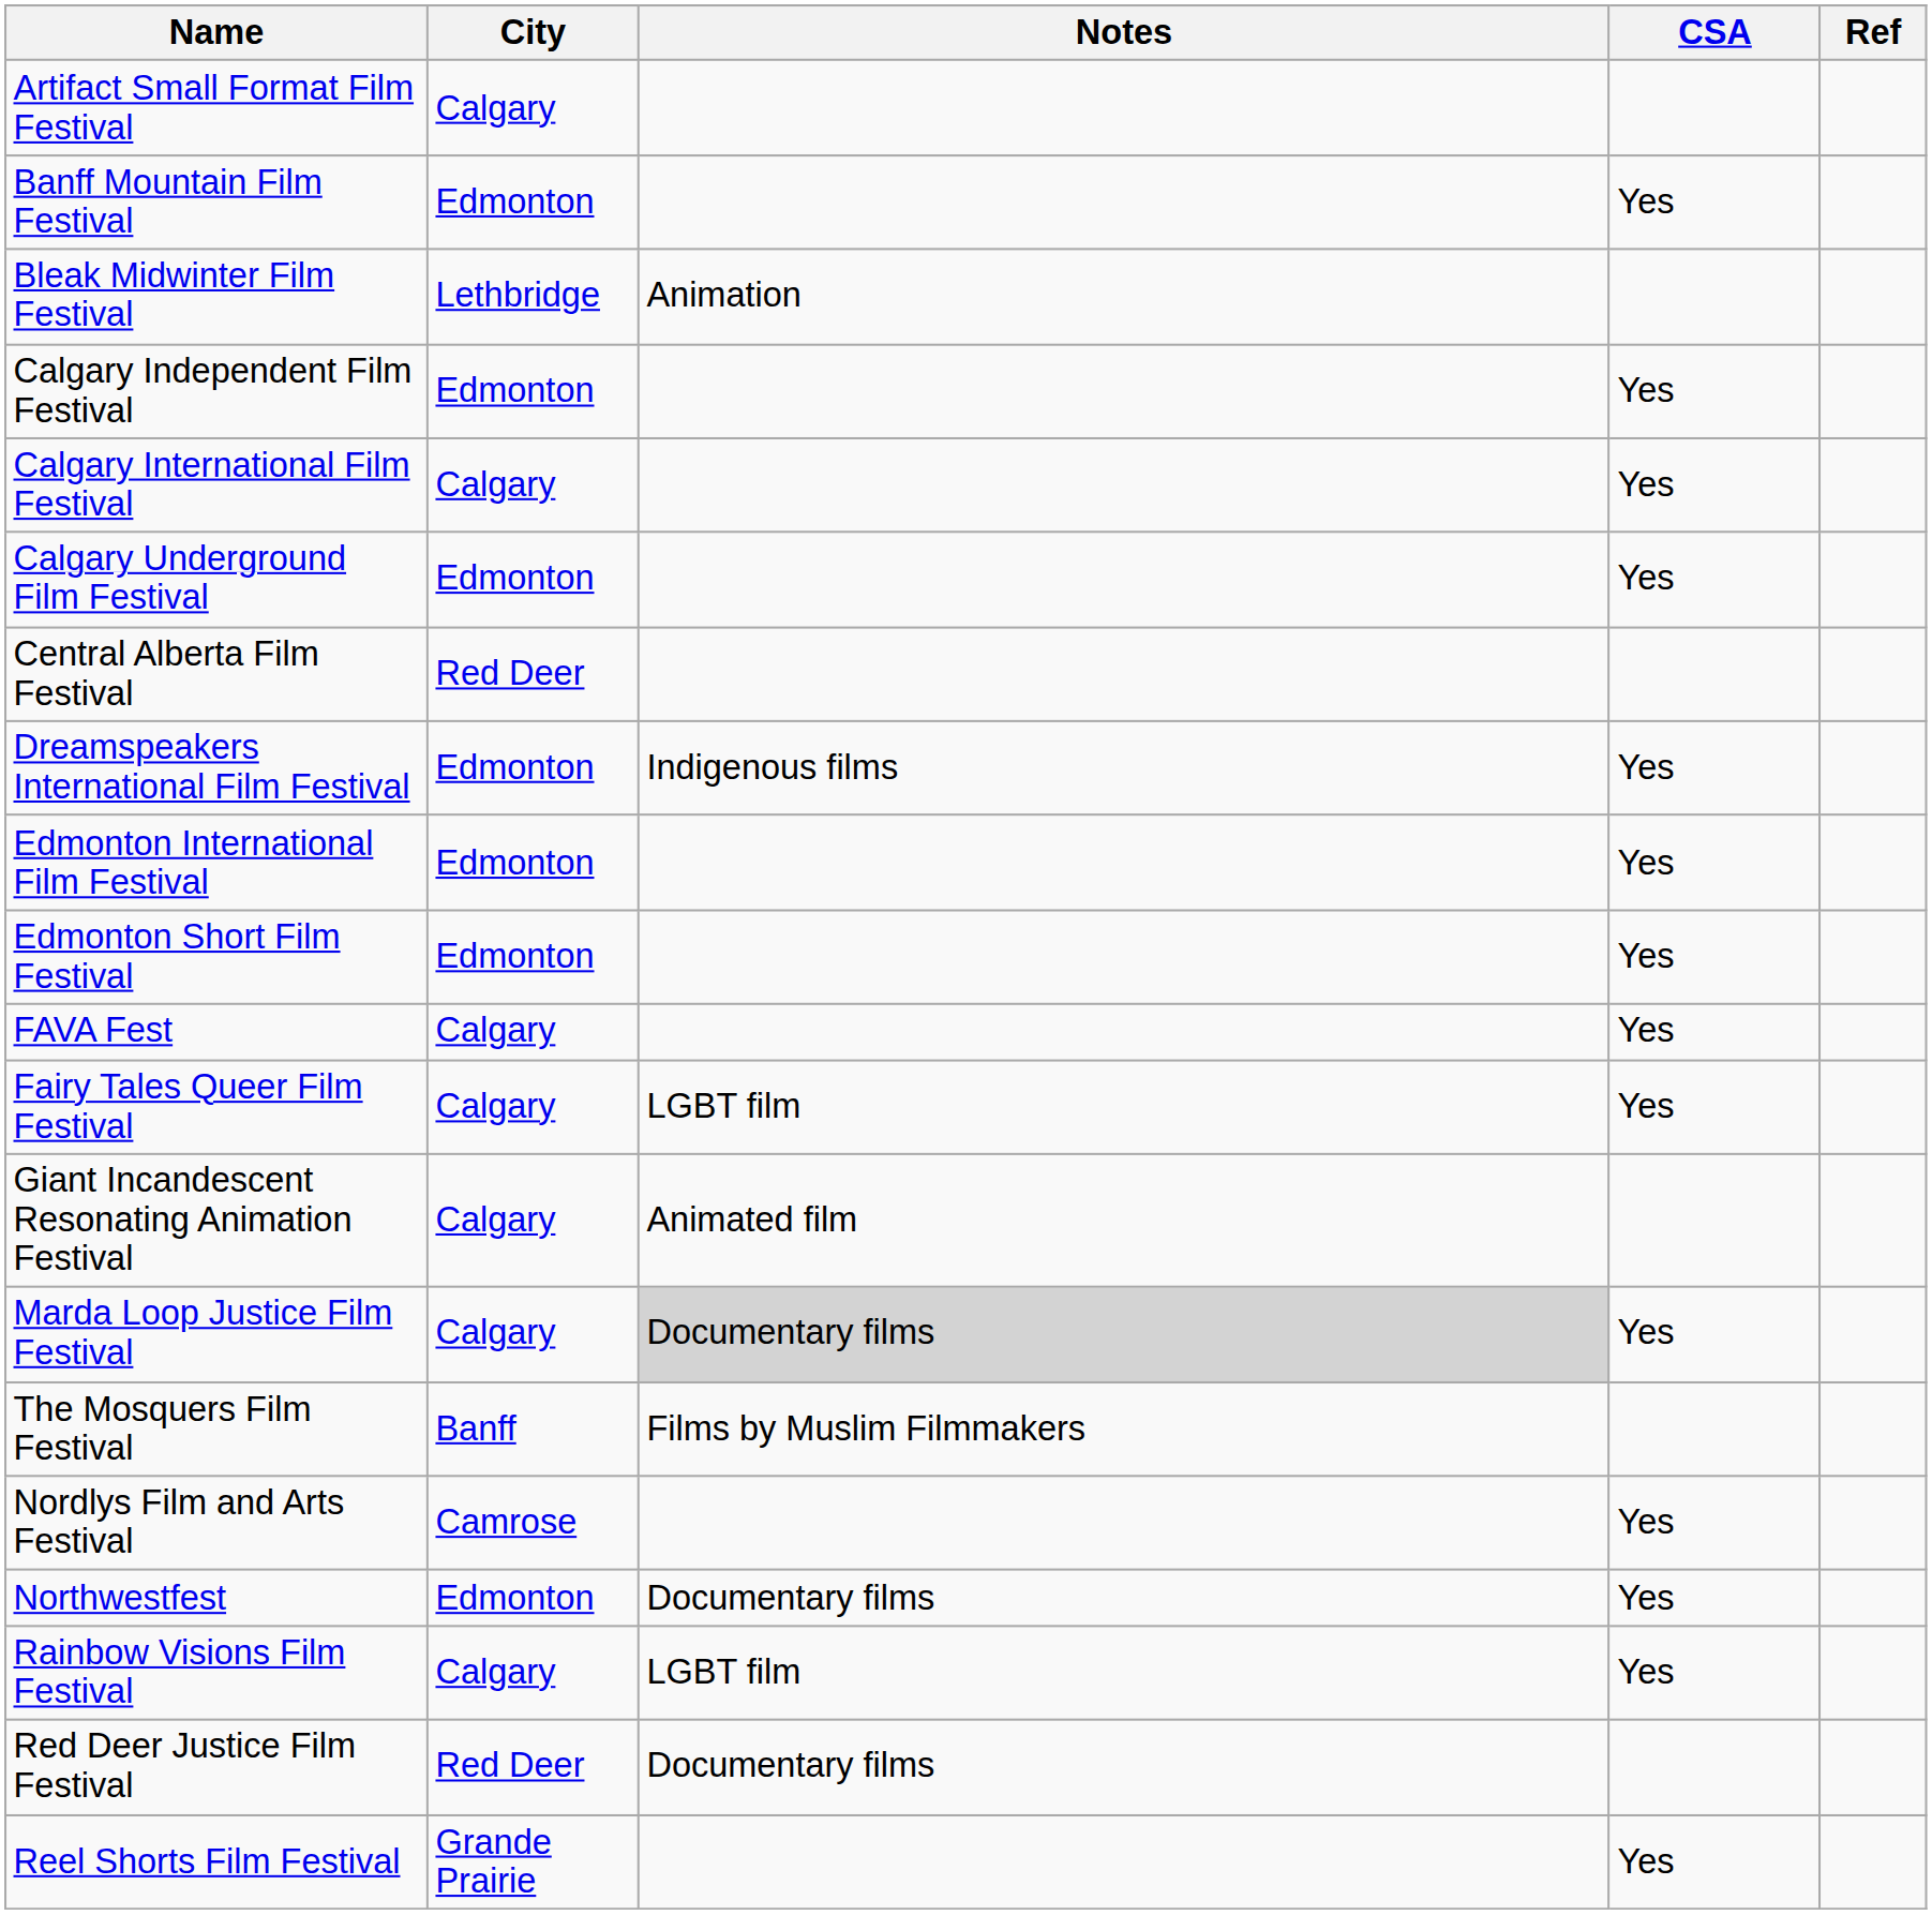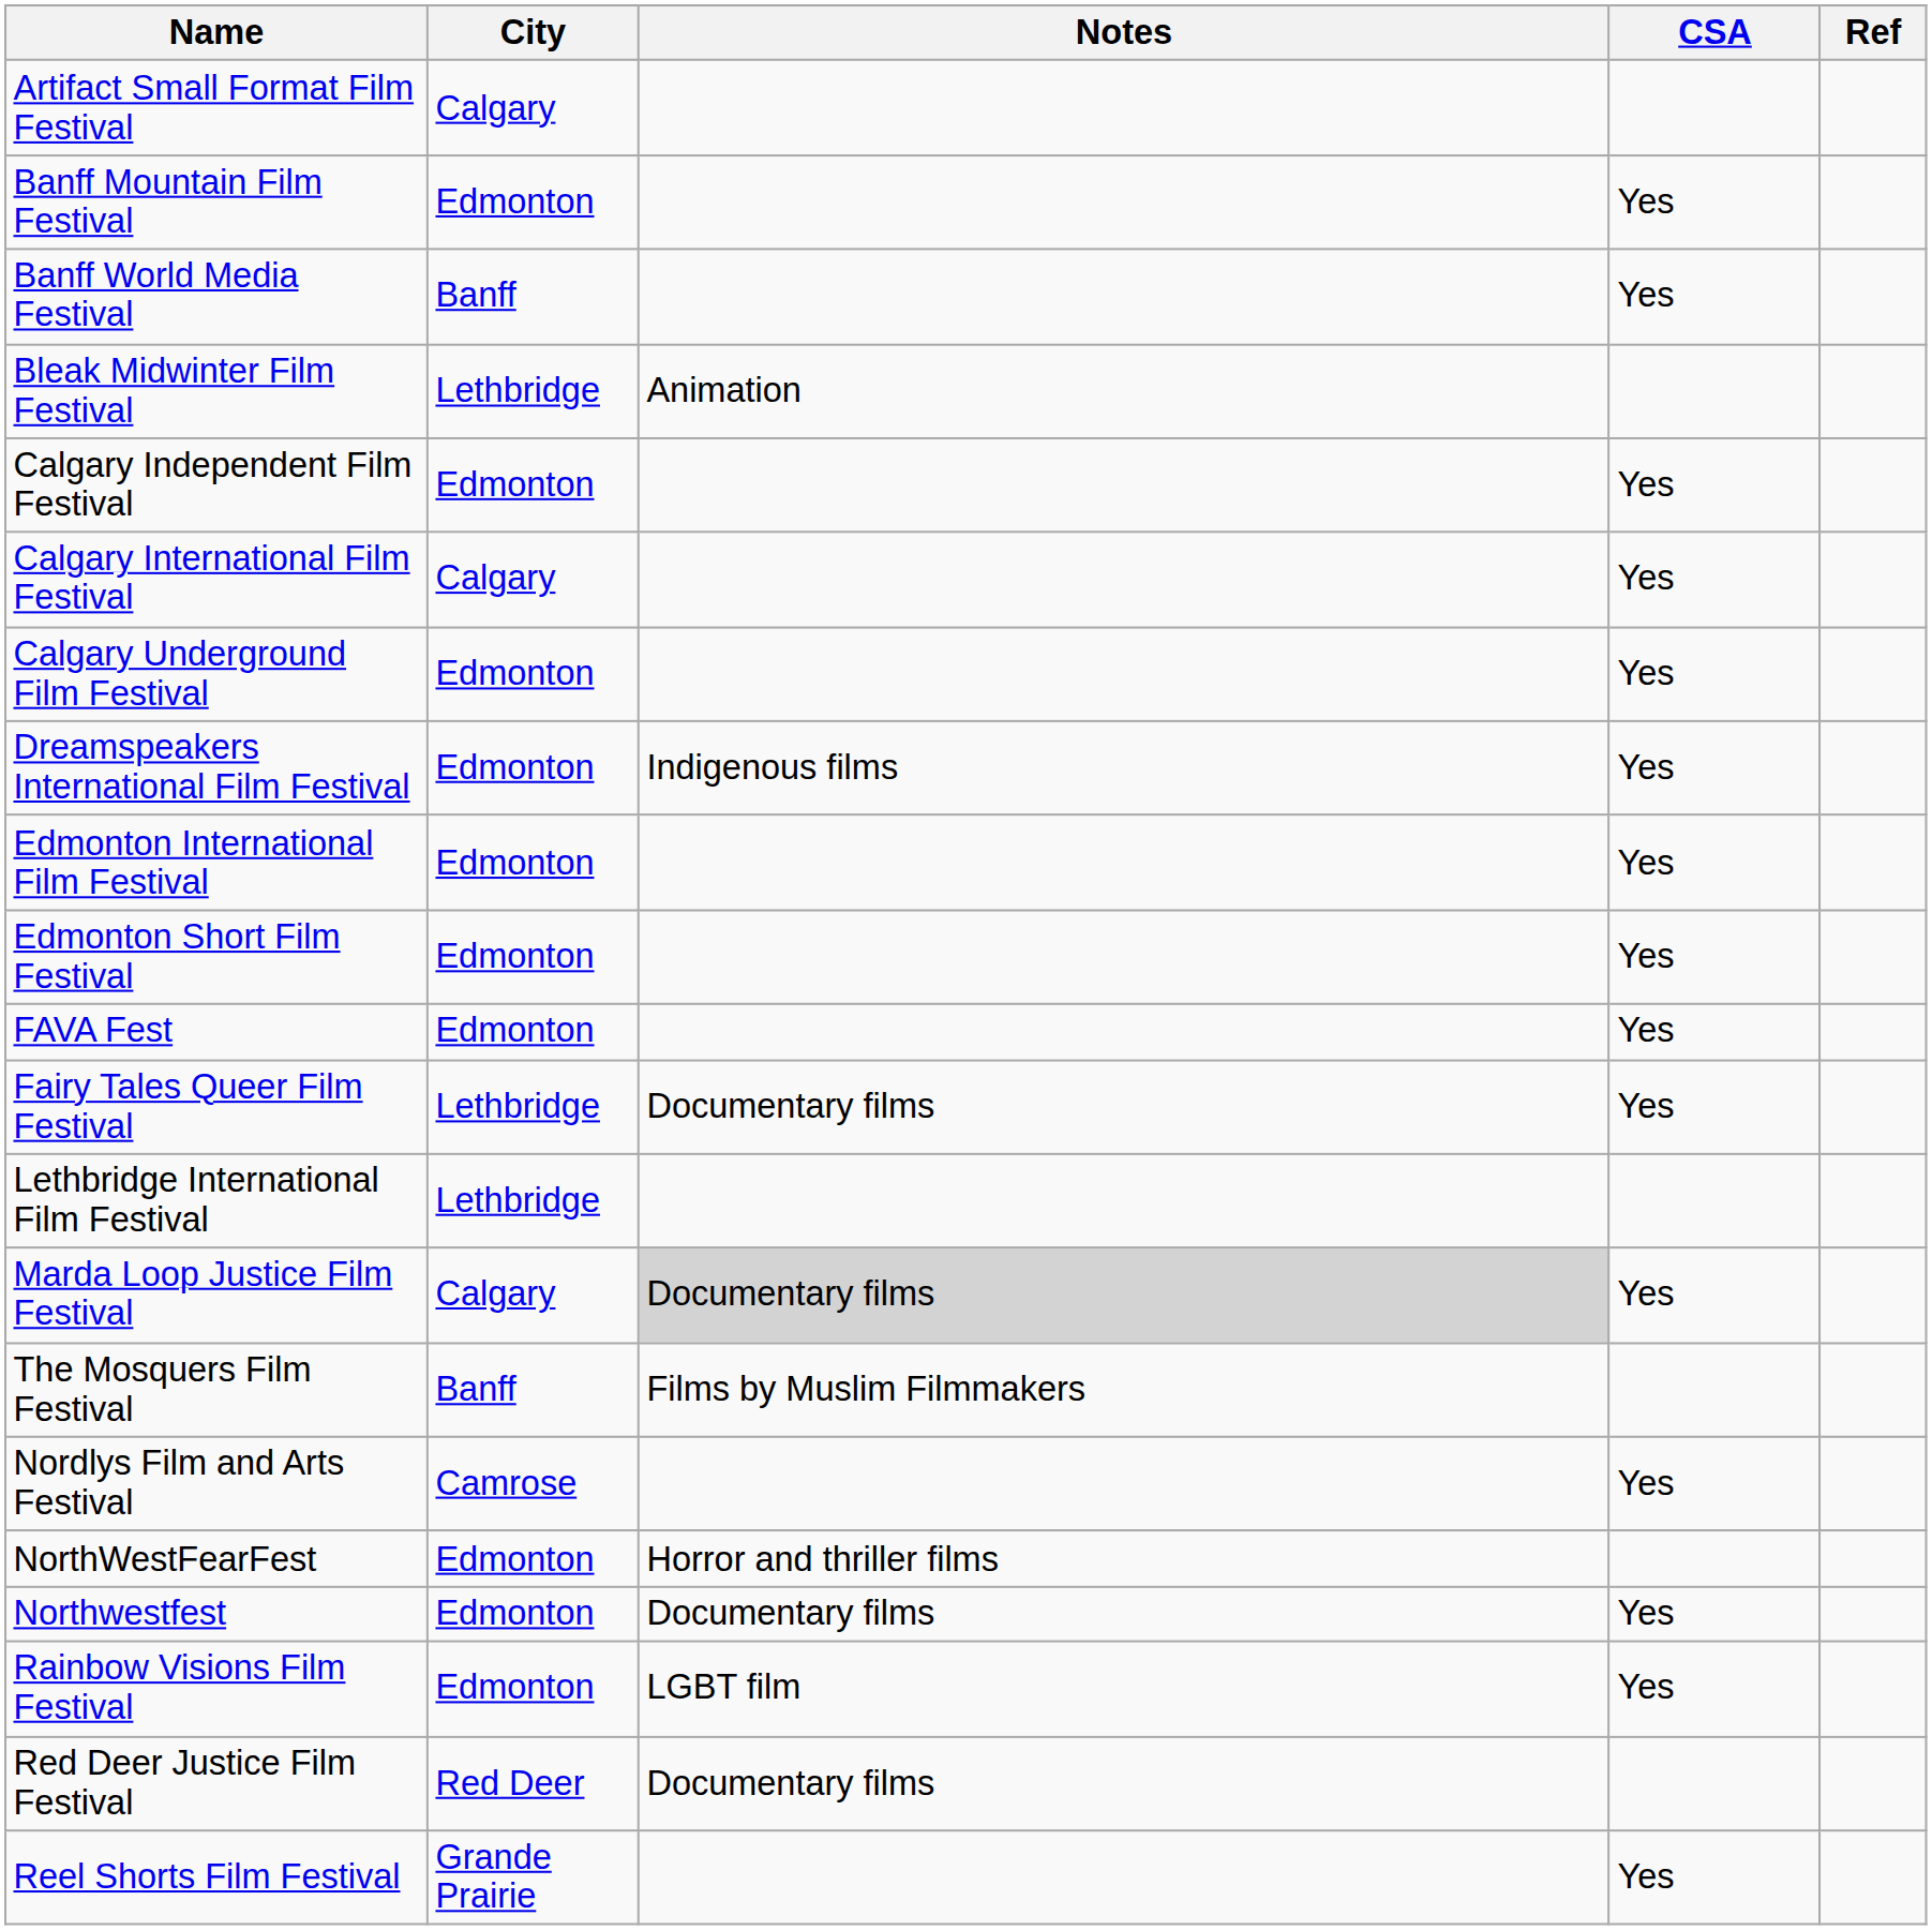+ row: Banff World Media Festival | Banff | Yes
- row: Central Alberta Film Festival | Red Deer
FAVA Fest | City: Calgary -> Edmonton
Fairy Tales Queer Film Festival | City: Calgary -> Lethbridge
Fairy Tales Queer Film Festival | Notes: LGBT film -> Documentary films
- row: Giant Incandescent Resonating Animation Festival | Calgary | Animated film
+ row: Lethbridge International Film Festival | Lethbridge
+ row: NorthWestFearFest | Edmonton | Horror and thriller films
Rainbow Visions Film Festival | City: Calgary -> Edmonton
